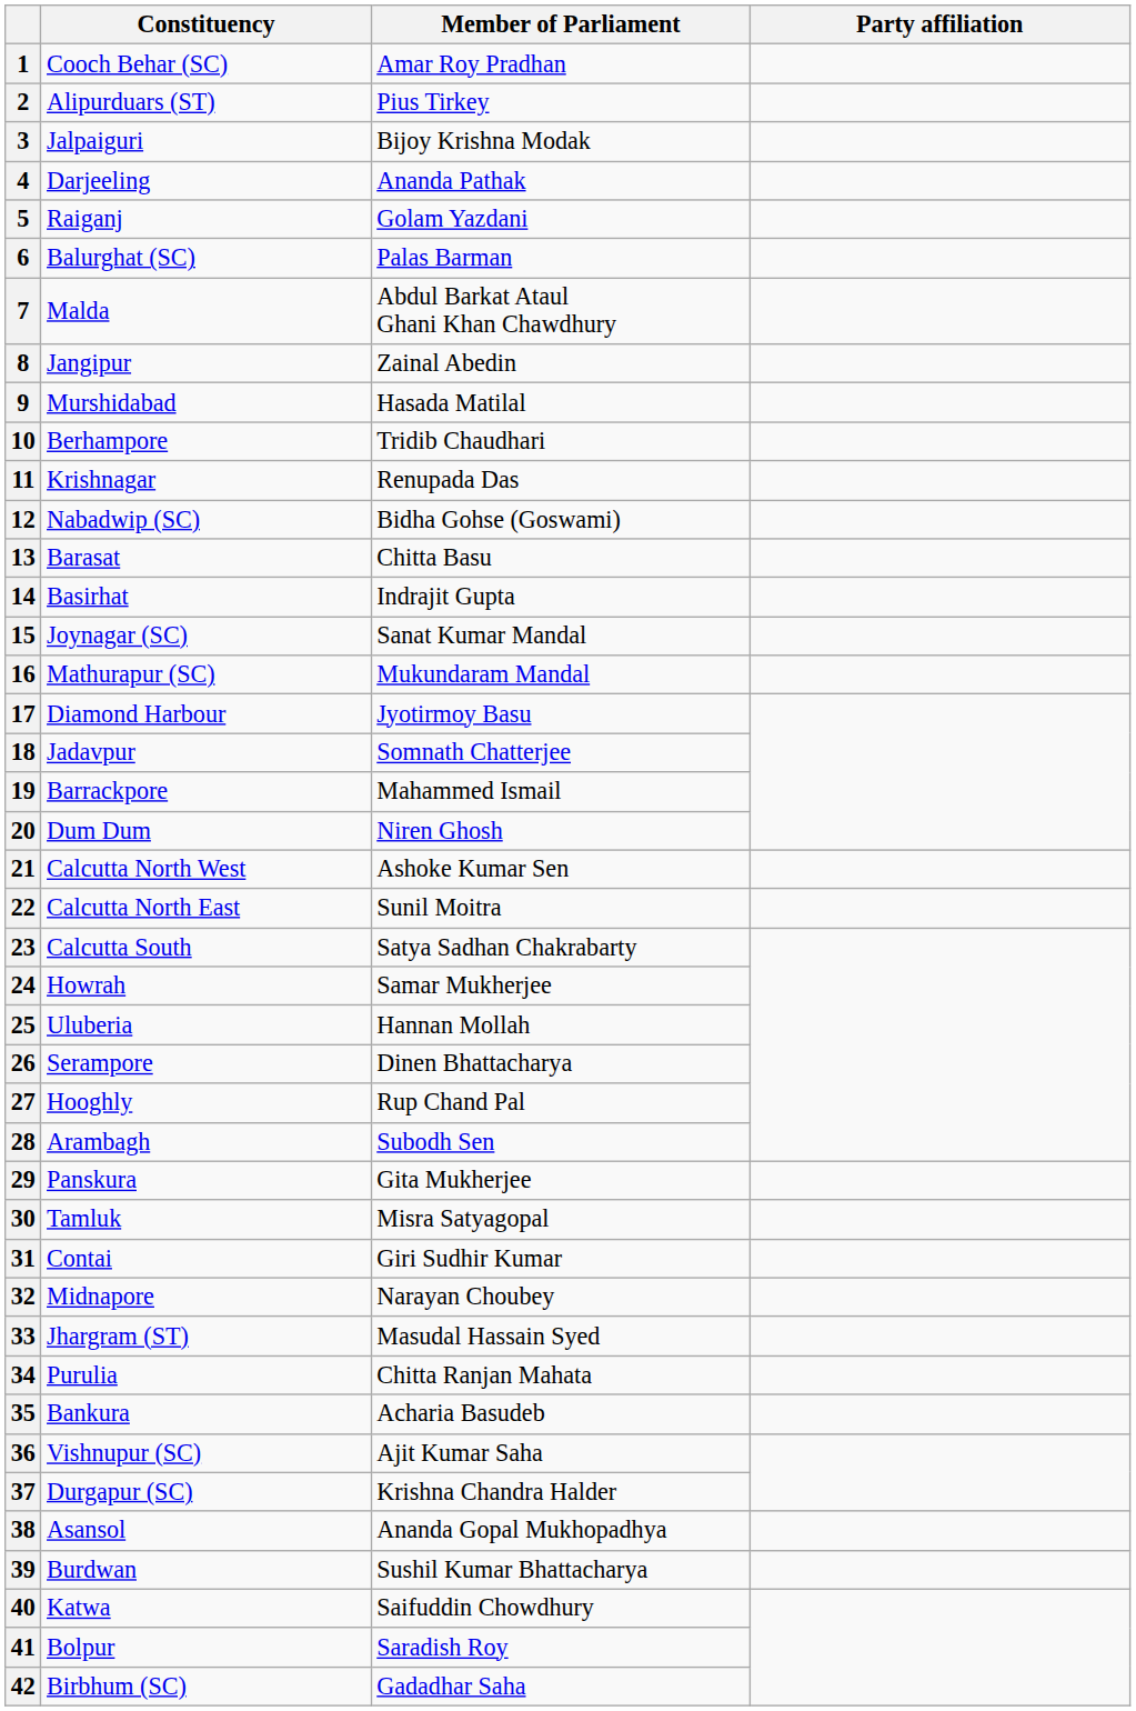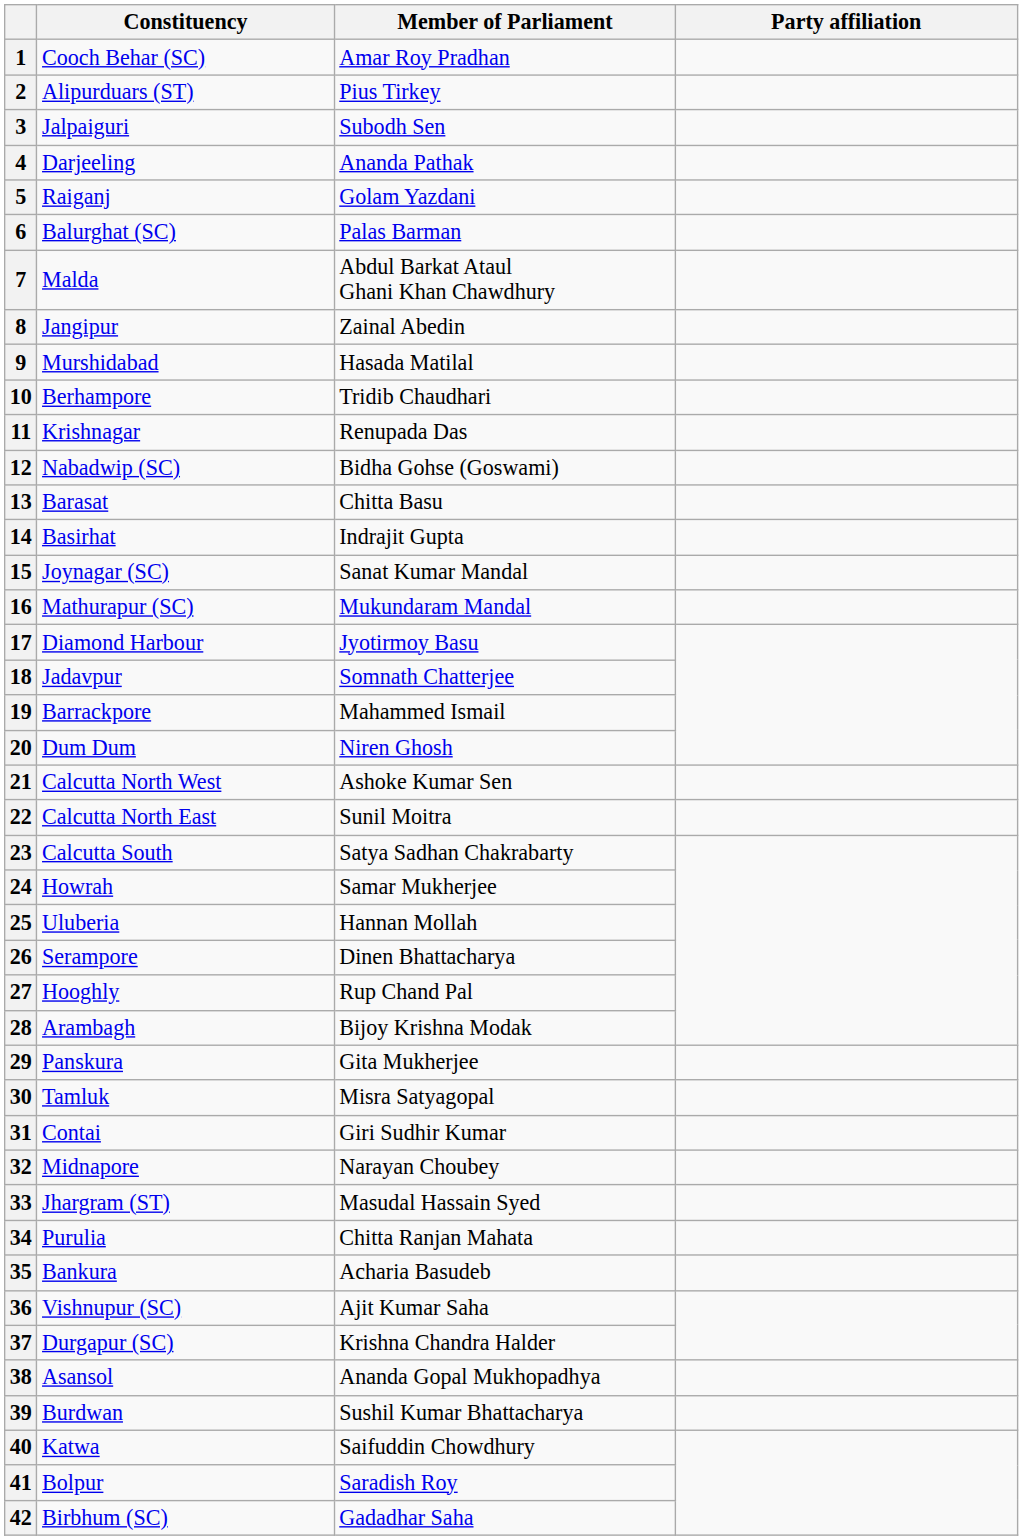3 | Member of Parliament: Bijoy Krishna Modak -> Subodh Sen
28 | Member of Parliament: Subodh Sen -> Bijoy Krishna Modak
